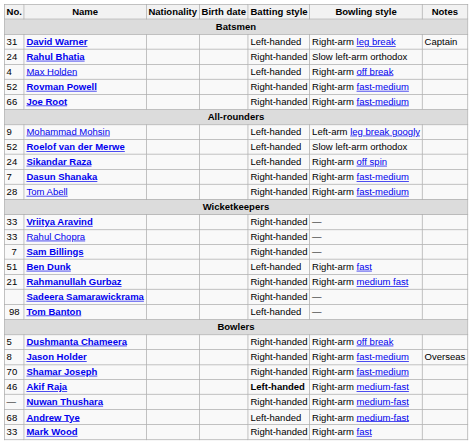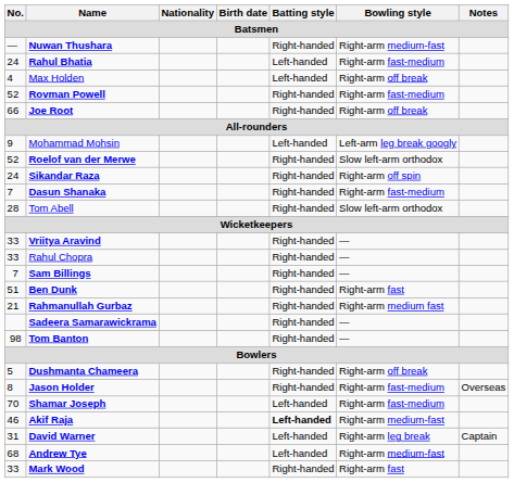rows swapped: David Warner <-> Nuwan Thushara
Rahul Bhatia | Batting style: Right-handed -> Left-handed
Rahul Bhatia | Bowling style: Slow left-arm orthodox -> Right-arm fast-medium
Joe Root | Bowling style: Right-arm fast-medium -> Right-arm off break
Roelof van der Merwe | Batting style: Left-handed -> Right-handed
Sikandar Raza | Batting style: Left-handed -> Right-handed
Tom Abell | Bowling style: Right-arm fast-medium -> Slow left-arm orthodox
Ben Dunk | Batting style: Left-handed -> Right-handed
Tom Banton | Batting style: Left-handed -> Right-handed
Shamar Joseph | Batting style: Right-handed -> Left-handed
